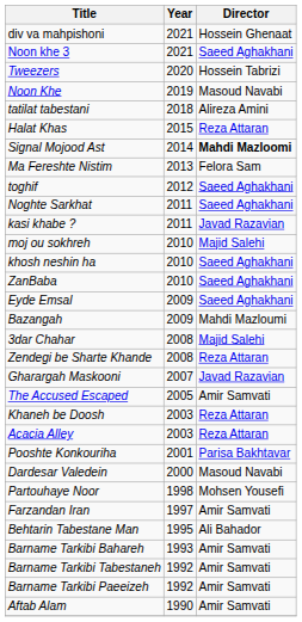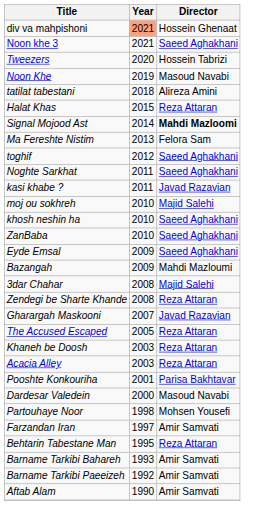div va mahpishoni | Year: no background -> lightsalmon background
The Accused Escaped | Director: Amir Samvati -> Reza Attaran
Behtarin Tabestane Man | Director: Ali Bahador -> Reza Attaran
- row: Barname Tarkibi Tabestaneh | 1992 | Amir Samvati
